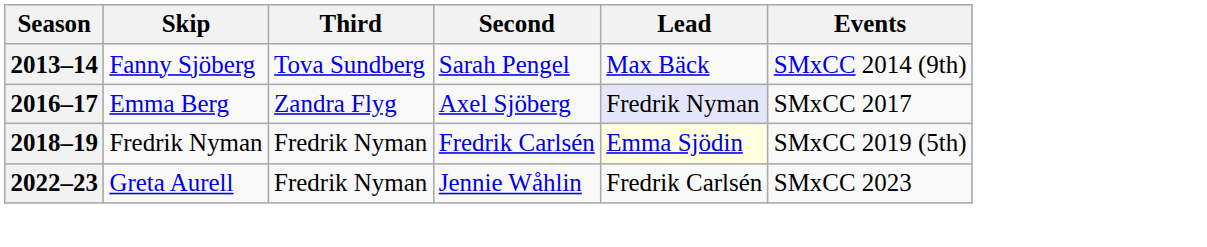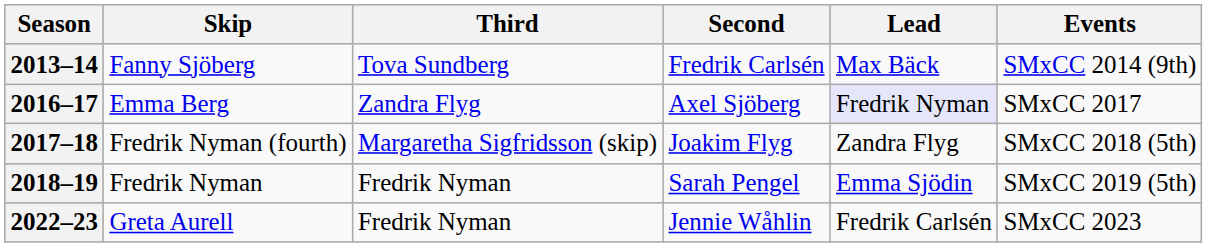2013–14 | Second: Sarah Pengel -> Fredrik Carlsén
+ row: 2017–18 | Fredrik Nyman (fourth) | Margaretha Sigfridsson (skip) | Joakim Flyg | Zandra Flyg | SMxCC 2018 (5th)
2018–19 | Second: Fredrik Carlsén -> Sarah Pengel
2018–19 | Lead: lightyellow background -> no background
